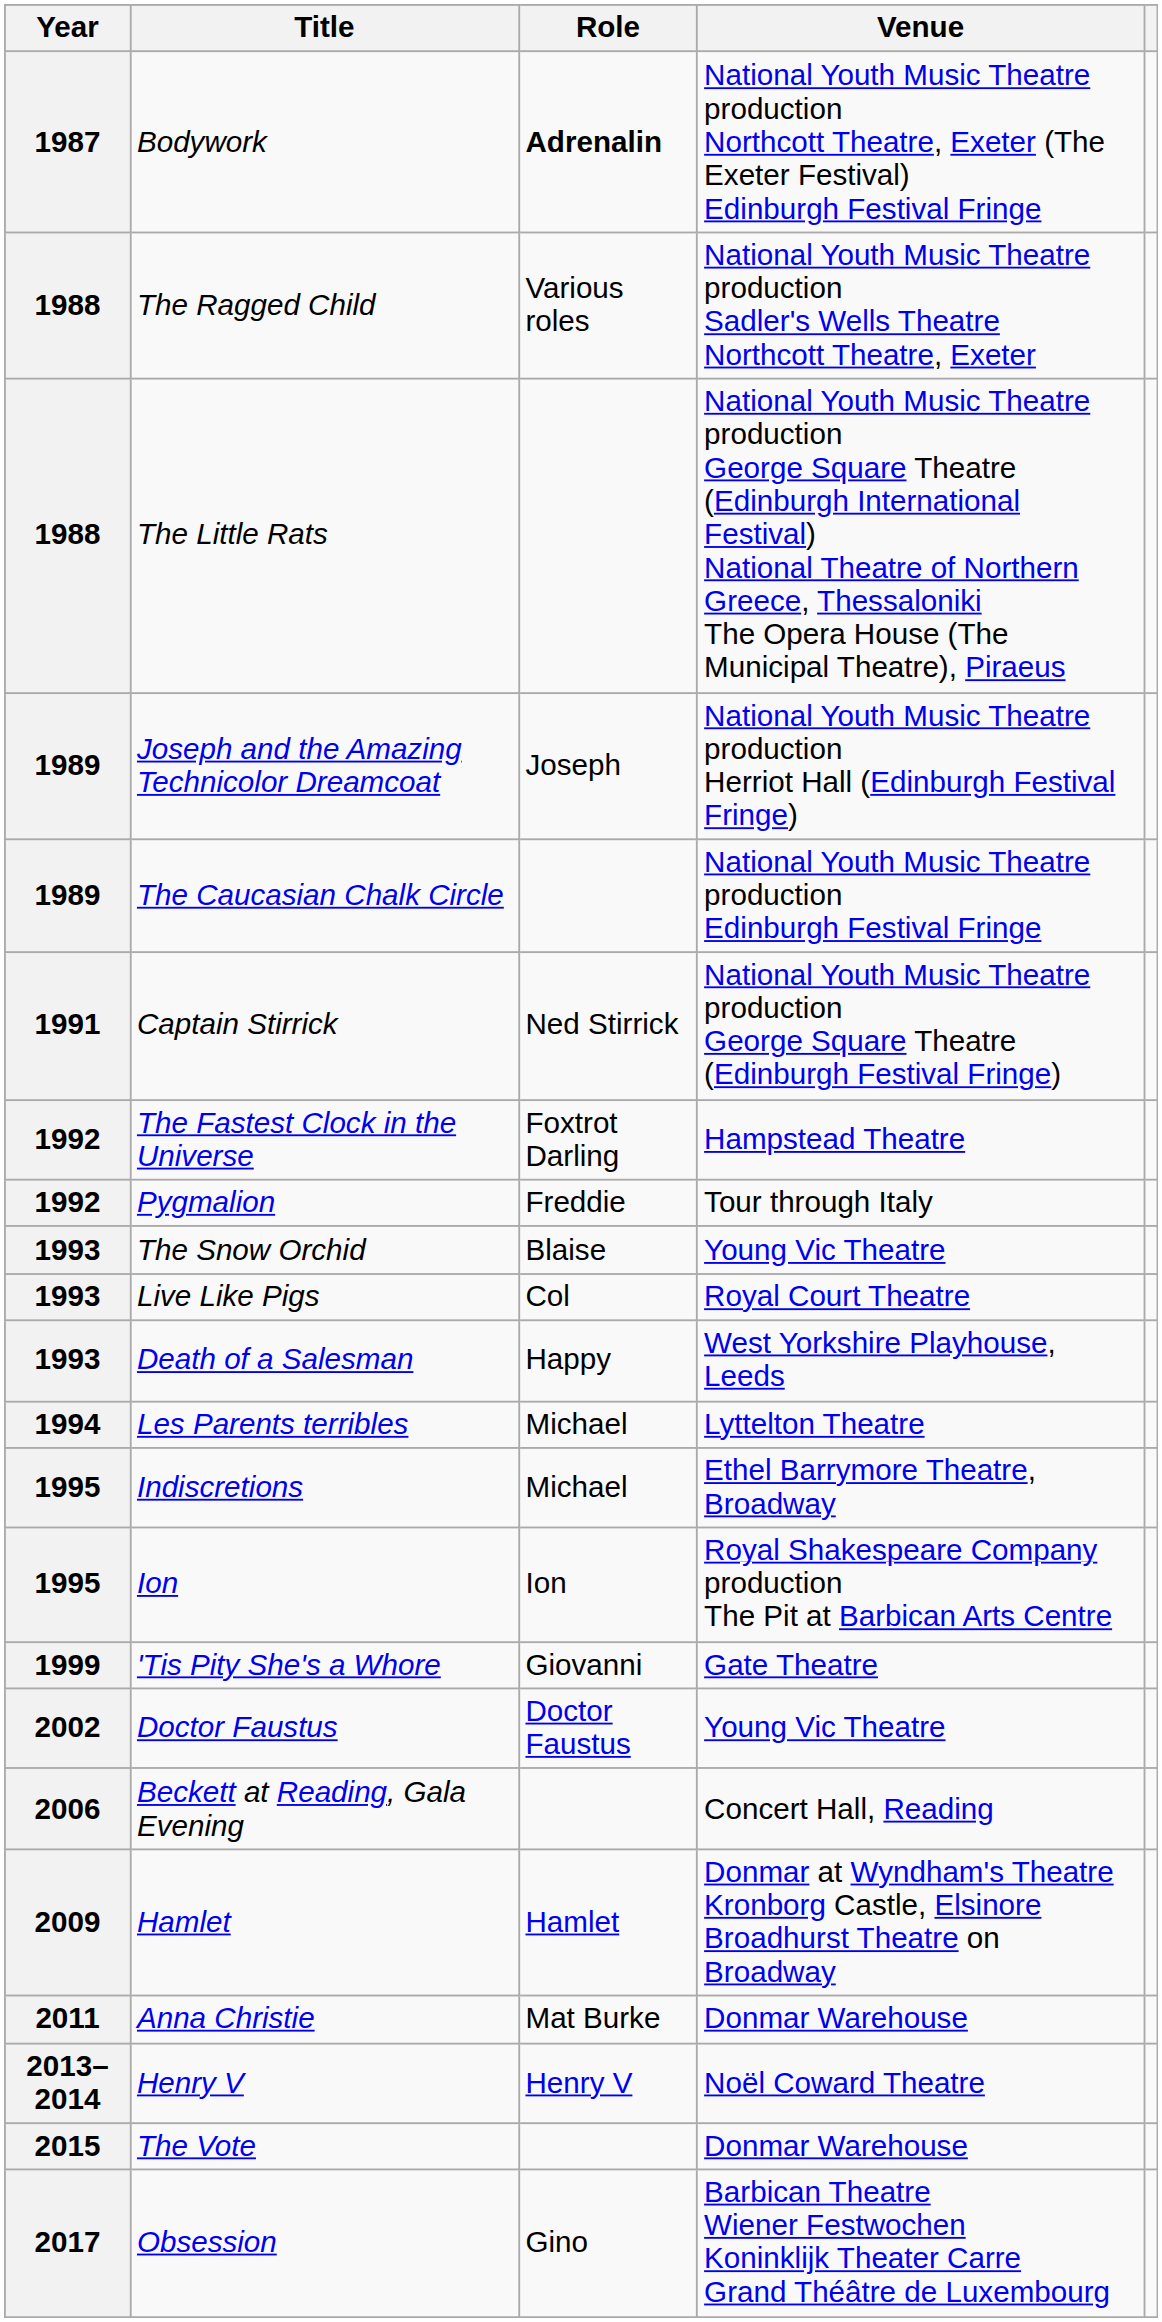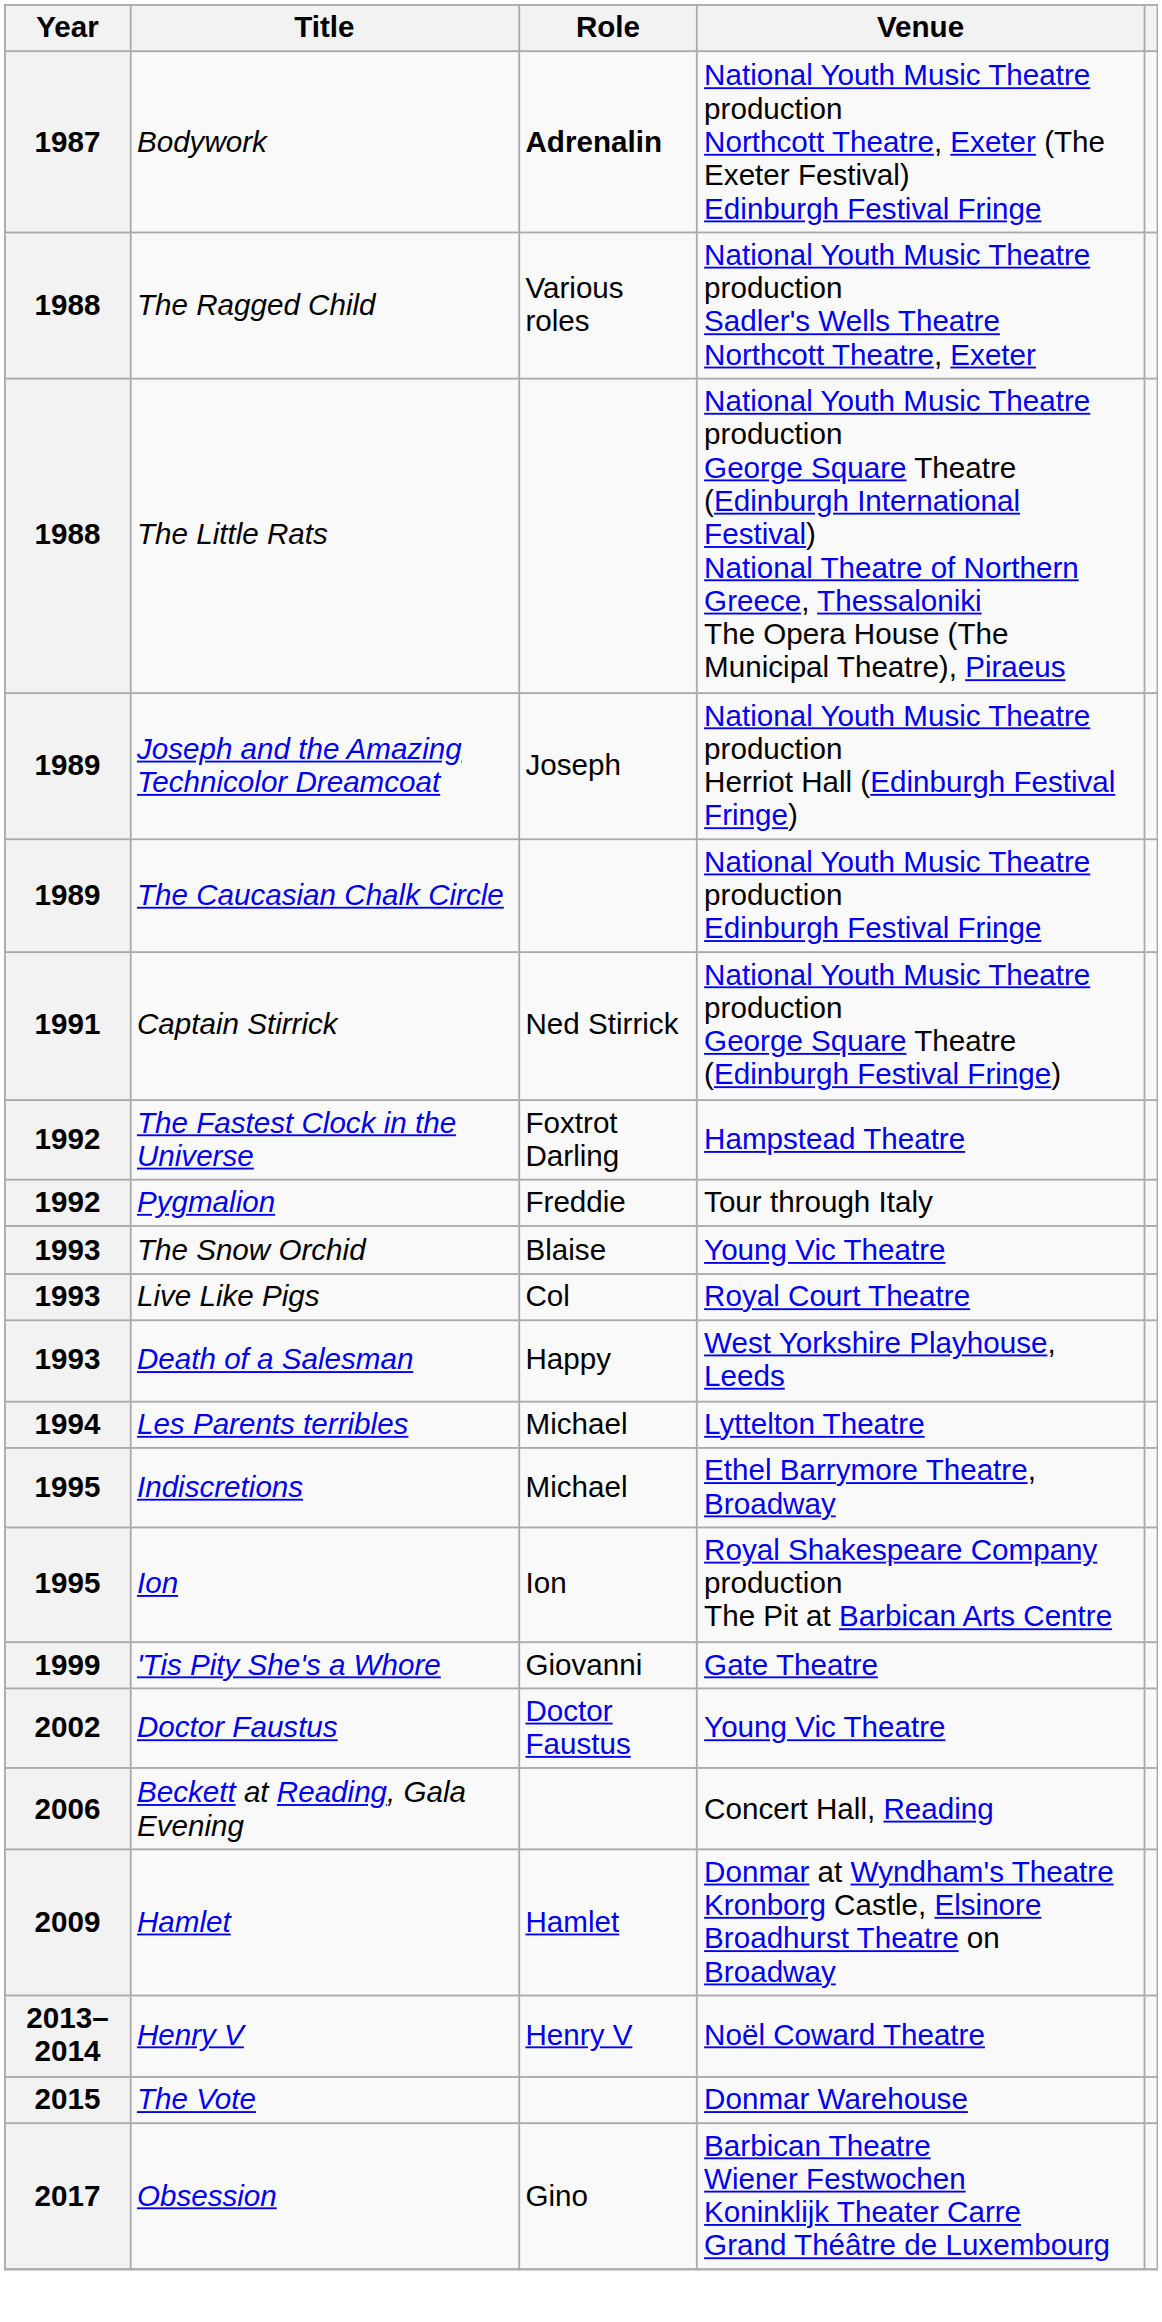- row: 2011 | Anna Christie | Mat Burke | Donmar Warehouse
